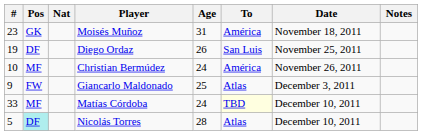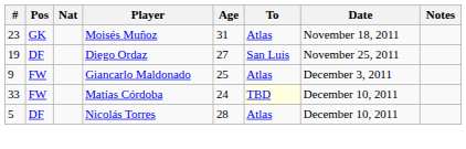Moisés Muñoz | To: América -> Atlas
Diego Ordaz | Age: 26 -> 27
- row: 10 | MF | Christian Bermúdez | 24 | América | November 26, 2011
Matías Córdoba | Pos: MF -> FW
Nicolás Torres | Pos: paleturquoise background -> no background
